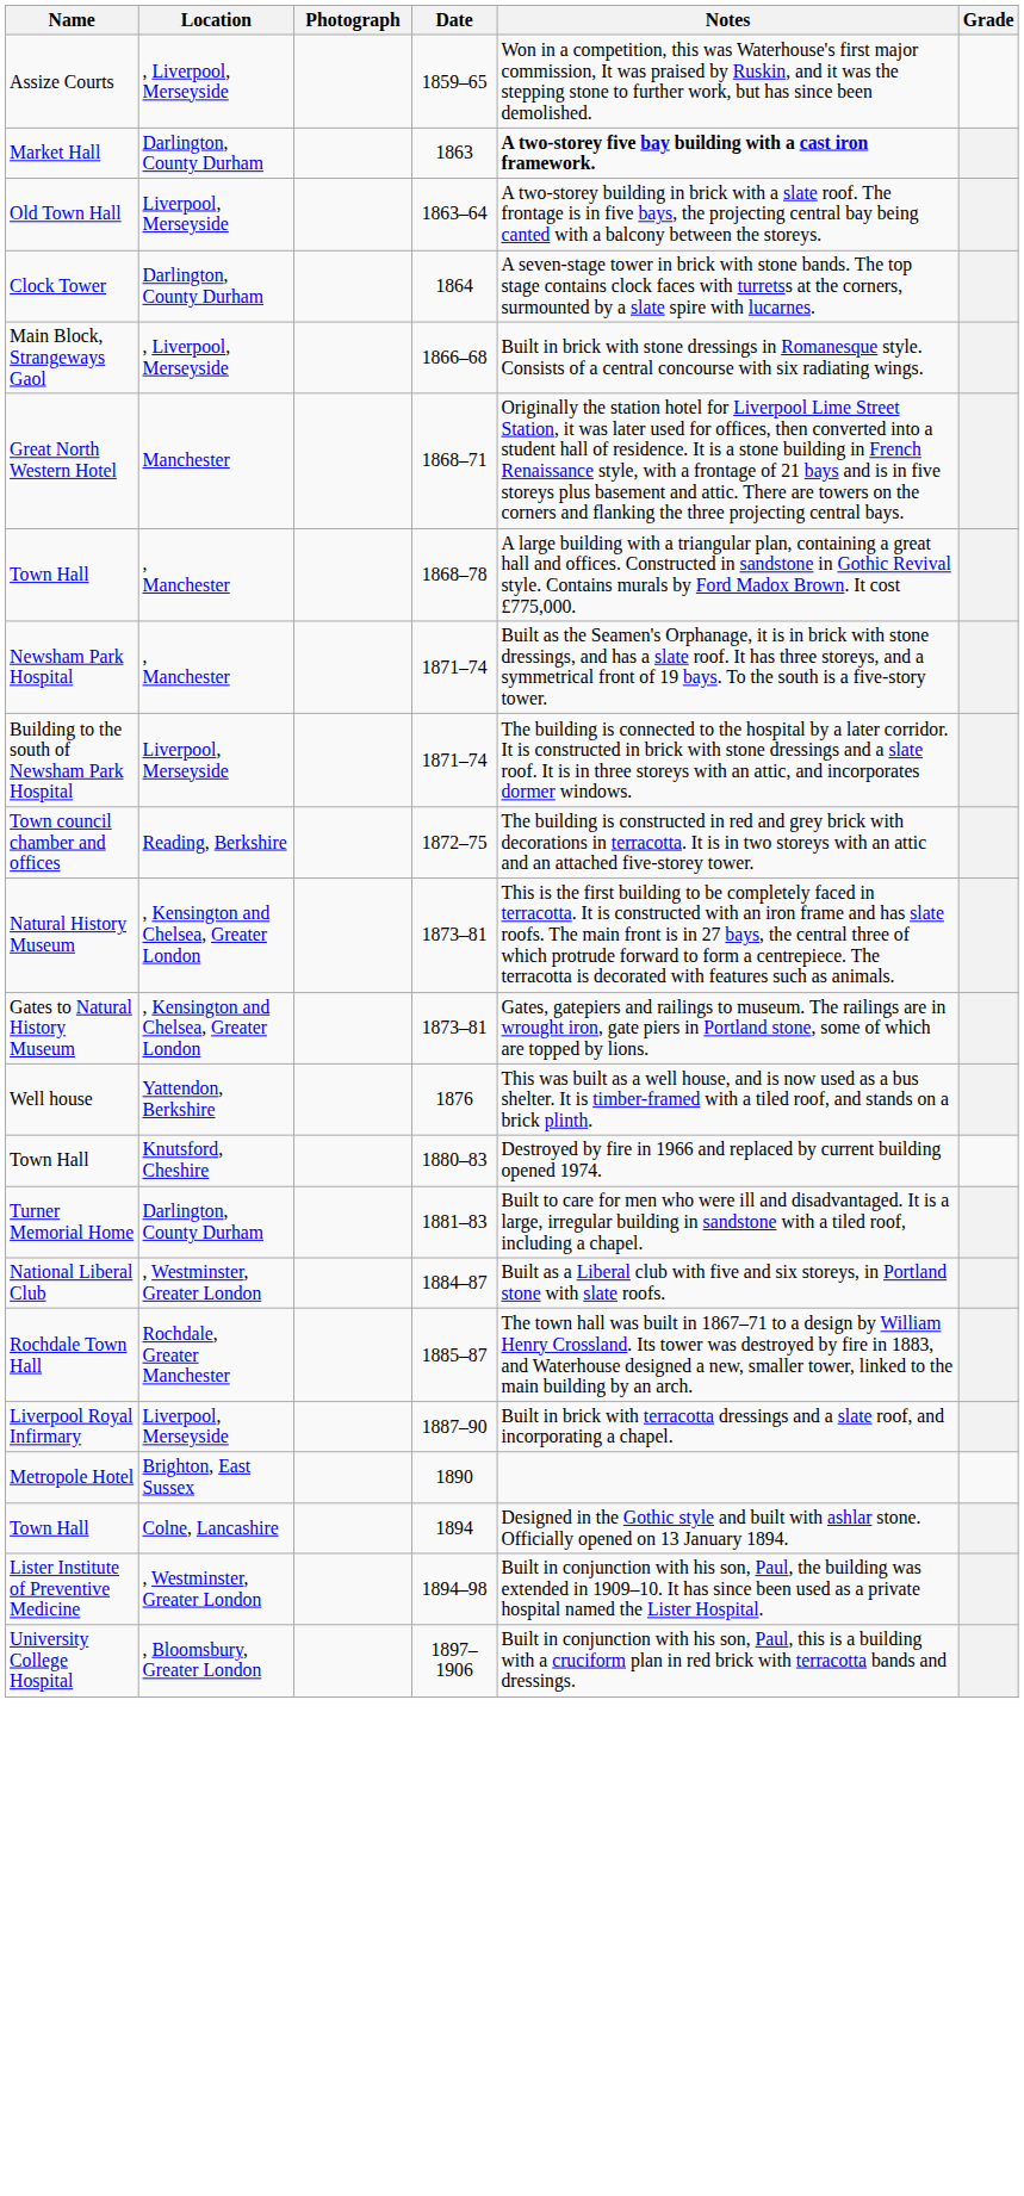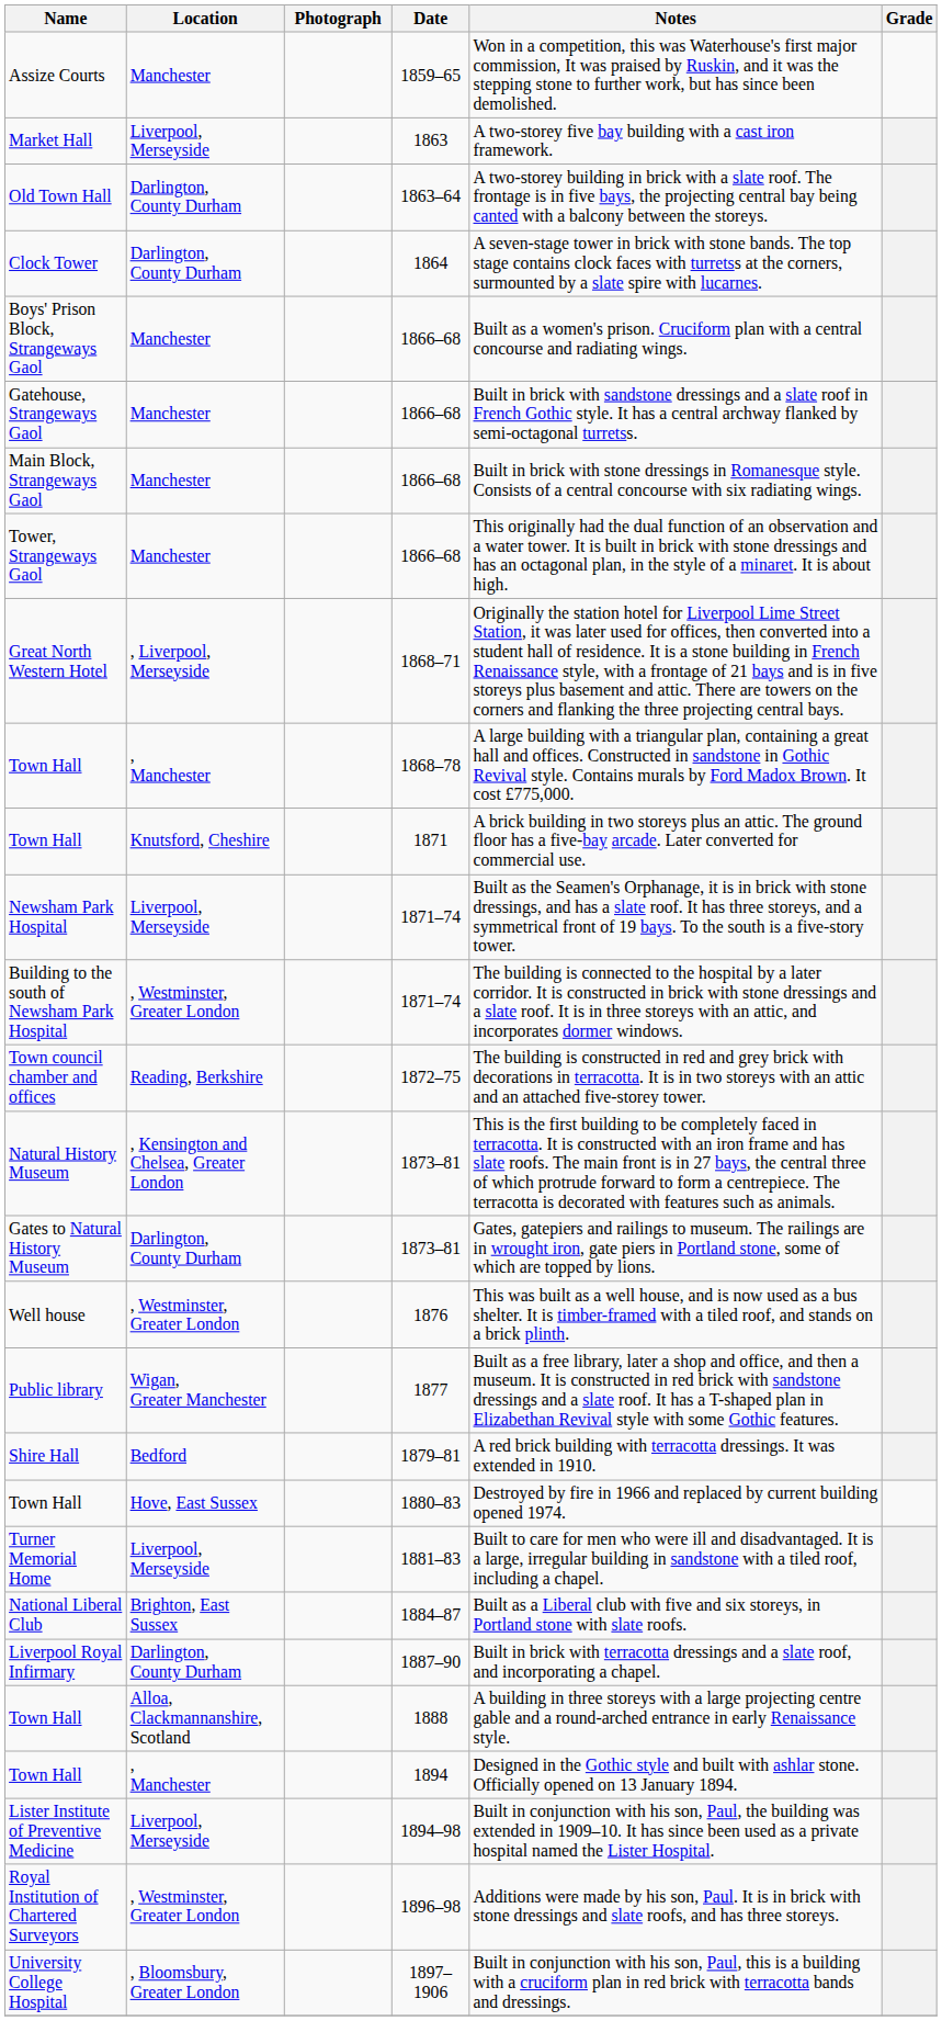Assize Courts | Location: , Liverpool, Merseyside -> Manchester
Market Hall | Location: Darlington, County Durham -> Liverpool, Merseyside
Market Hall | Notes: bold -> normal
Old Town Hall | Location: Liverpool, Merseyside -> Darlington, County Durham
+ row: Boys' Prison Block, Strangeways Gaol | Manchester | 1866–68 | Built as a women's prison. Cruciform plan with a central concourse and radiating wings.
+ row: Gatehouse, Strangeways Gaol | Manchester | 1866–68 | Built in brick with sandstone dressings and a slate roof in French Gothic style. It has a central archway flanked by semi-octagonal turretss.
Main Block, Strangeways Gaol | Location: , Liverpool, Merseyside -> Manchester
+ row: Tower, Strangeways Gaol | Manchester | 1866–68 | This originally had the dual function of an observation and a water tower. It is built in brick with stone dressings and has an octagonal plan, in the style of a minaret. It is about high.
Great North Western Hotel | Location: Manchester -> , Liverpool, Merseyside
+ row: Town Hall | Knutsford, Cheshire | 1871 | A brick building in two storeys plus an attic. The ground floor has a five-bay arcade. Later converted for commercial use.
Newsham Park Hospital | Location: , Manchester -> Liverpool, Merseyside
Building to the south of Newsham Park Hospital | Location: Liverpool, Merseyside -> , Westminster, Greater London
Gates to Natural History Museum | Location: , Kensington and Chelsea, Greater London -> Darlington, County Durham
Well house | Location: Yattendon, Berkshire -> , Westminster, Greater London
+ row: Public library | Wigan, Greater Manchester | 1877 | Built as a free library, later a shop and office, and then a museum. It is constructed in red brick with sandstone dressings and a slate roof. It has a T-shaped plan in Elizabethan Revival style with some Gothic features.
+ row: Shire Hall | Bedford | 1879–81 | A red brick building with terracotta dressings. It was extended in 1910.
Town Hall / 1880–83 | Location: Knutsford, Cheshire -> Hove, East Sussex
Turner Memorial Home | Location: Darlington, County Durham -> Liverpool, Merseyside
National Liberal Club | Location: , Westminster, Greater London -> Brighton, East Sussex
- row: Rochdale Town Hall | Rochdale, Greater Manchester | 1885–87 | The town hall was built in 1867–71 to a design by William Henry Crossland. Its tower was destroyed by fire in 1883, and Waterhouse designed a new, smaller tower, linked to the main building by an arch.
Liverpool Royal Infirmary | Location: Liverpool, Merseyside -> Darlington, County Durham
+ row: Town Hall | Alloa, Clackmannanshire, Scotland | 1888 | A building in three storeys with a large projecting centre gable and a round-arched entrance in early Renaissance style.
- row: Metropole Hotel | Brighton, East Sussex | 1890
Town Hall / 1894 | Location: Colne, Lancashire -> , Manchester
Lister Institute of Preventive Medicine | Location: , Westminster, Greater London -> Liverpool, Merseyside
+ row: Royal Institution of Chartered Surveyors | , Westminster, Greater London | 1896–98 | Additions were made by his son, Paul. It is in brick with stone dressings and slate roofs, and has three storeys.
